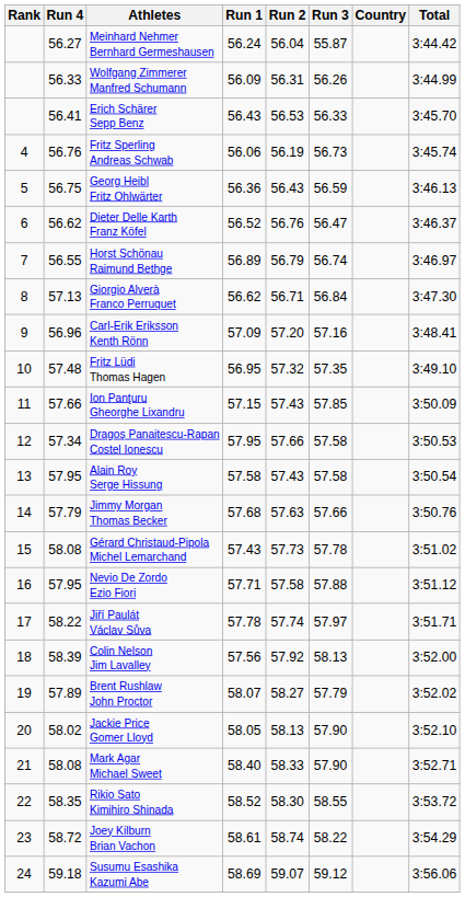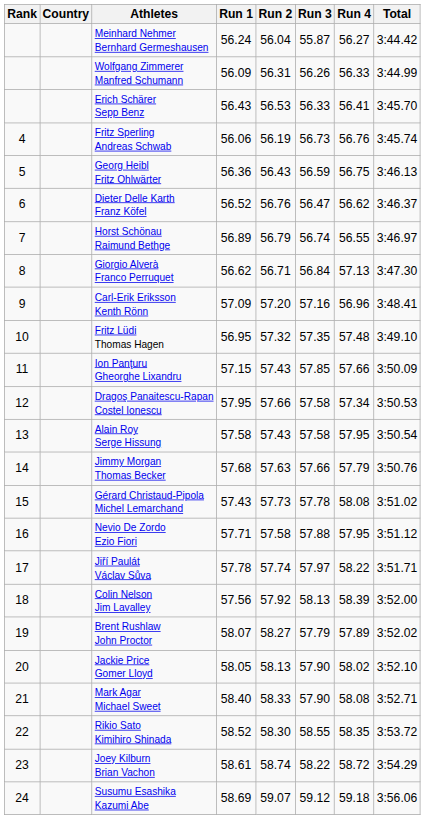columns swapped: Country <-> Run 4
